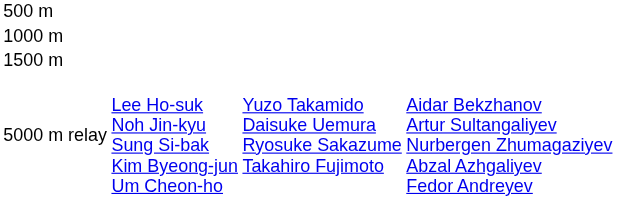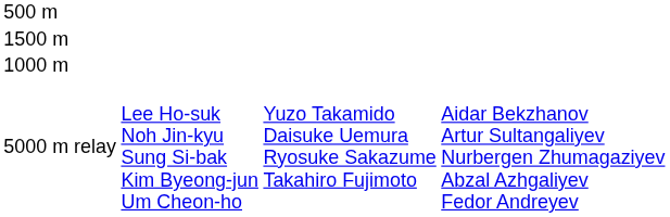rows swapped: 1000 m <-> 1500 m
